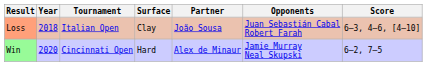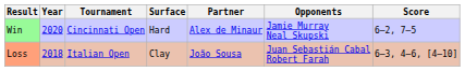rows swapped: Loss <-> Win
